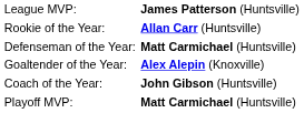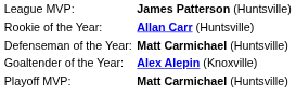- row: Coach of the Year: | John Gibson (Huntsville)
